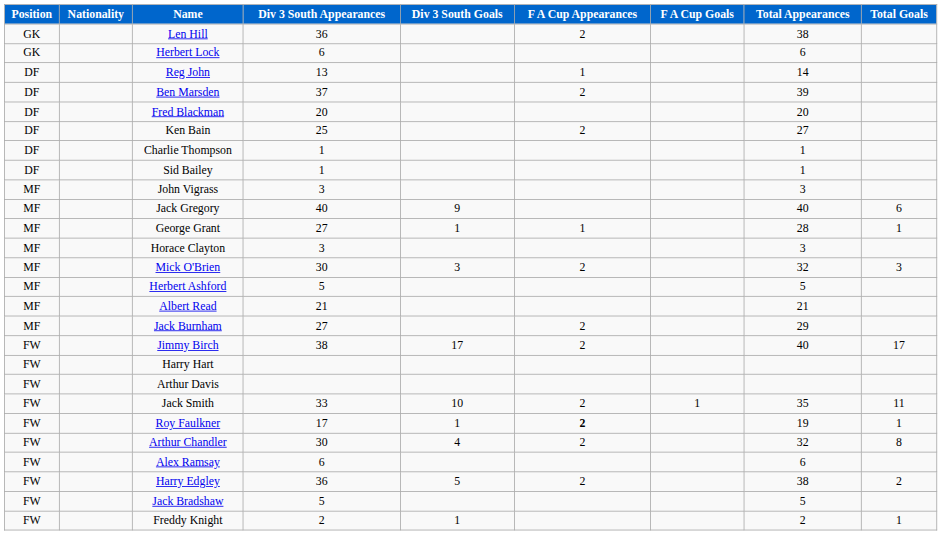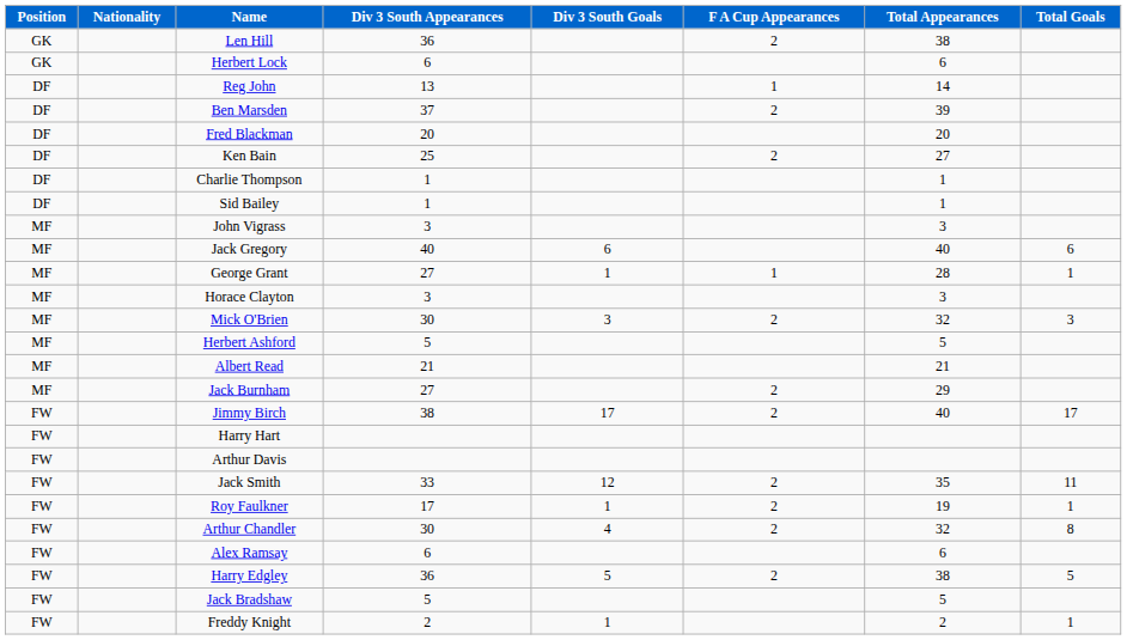- column: F A Cup Goals | 1
Jack Gregory | Div 3 South Goals: 9 -> 6
Jack Smith | Div 3 South Goals: 10 -> 12
Roy Faulkner | F A Cup Appearances: bold -> normal
Harry Edgley | Total Goals: 2 -> 5
